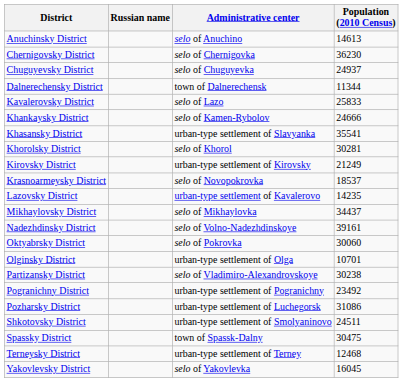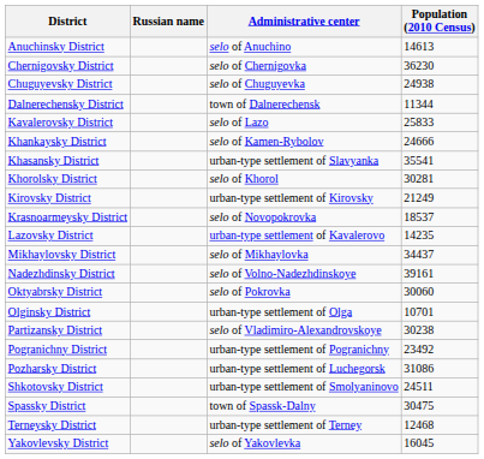Chuguyevsky District | Population (2010 Census): 24937 -> 24938
